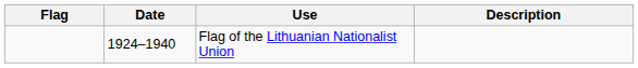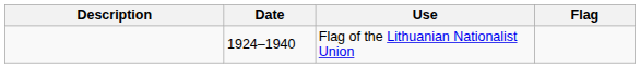columns swapped: Flag <-> Description
